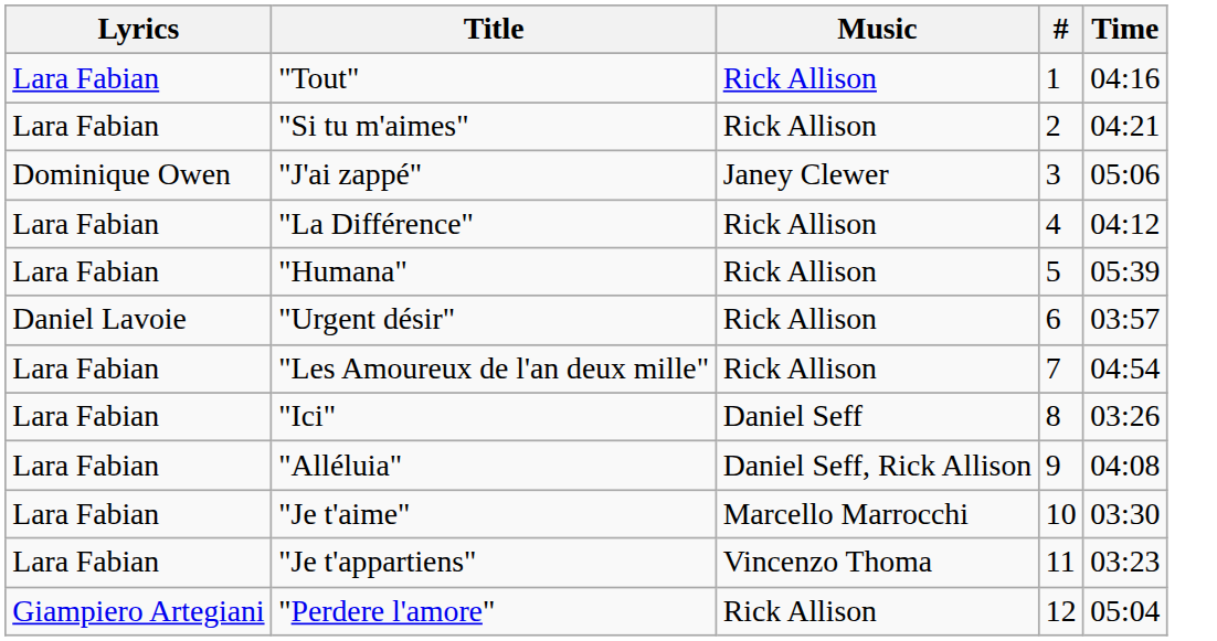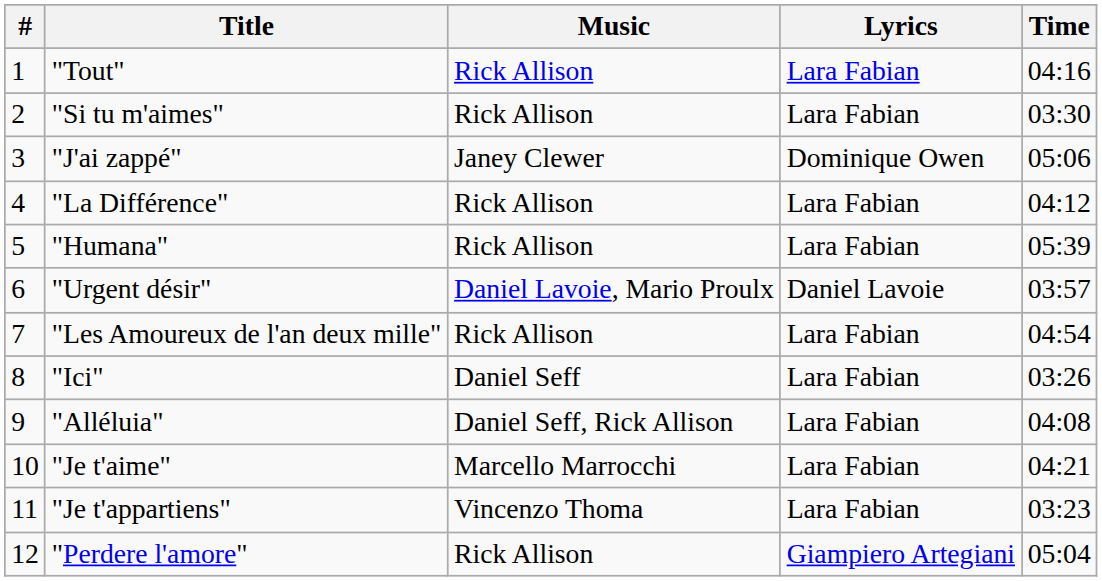columns swapped: # <-> Lyrics
"Si tu m'aimes" | Time: 04:21 -> 03:30
"Urgent désir" | Music: Rick Allison -> Daniel Lavoie, Mario Proulx
"Je t'aime" | Time: 03:30 -> 04:21
